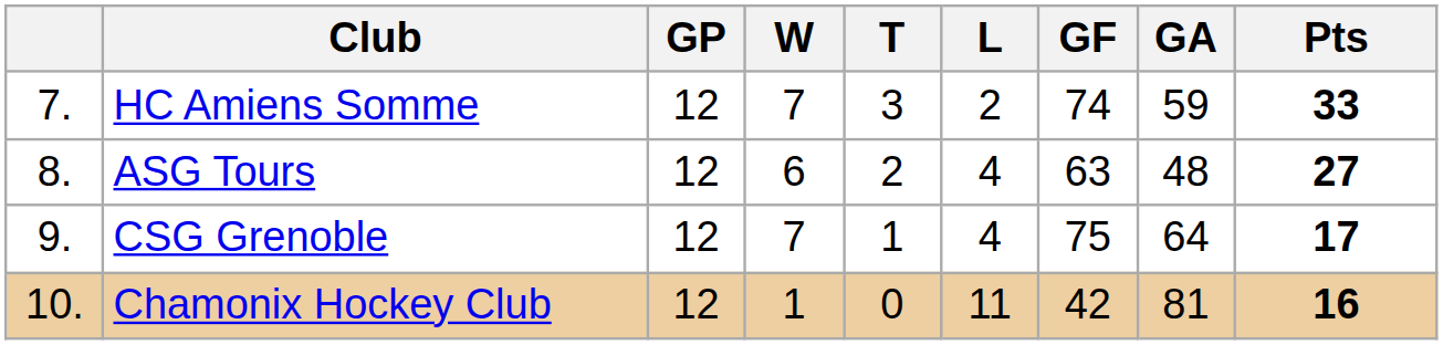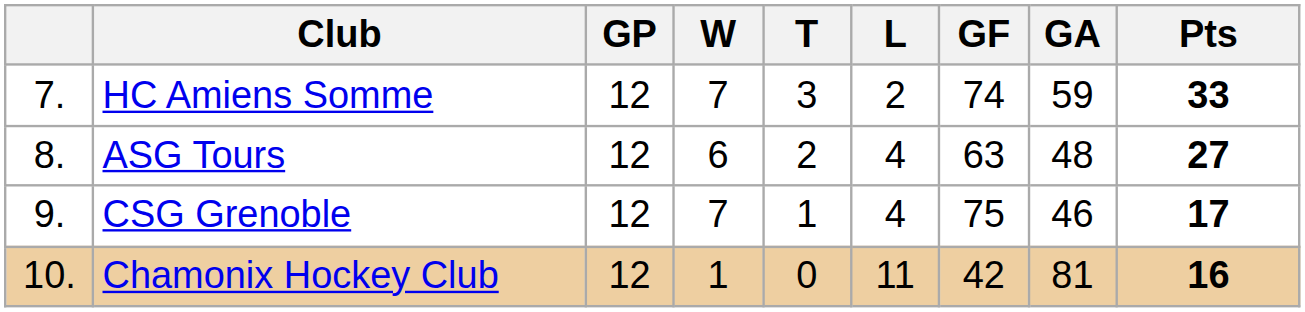CSG Grenoble | GA: 64 -> 46
